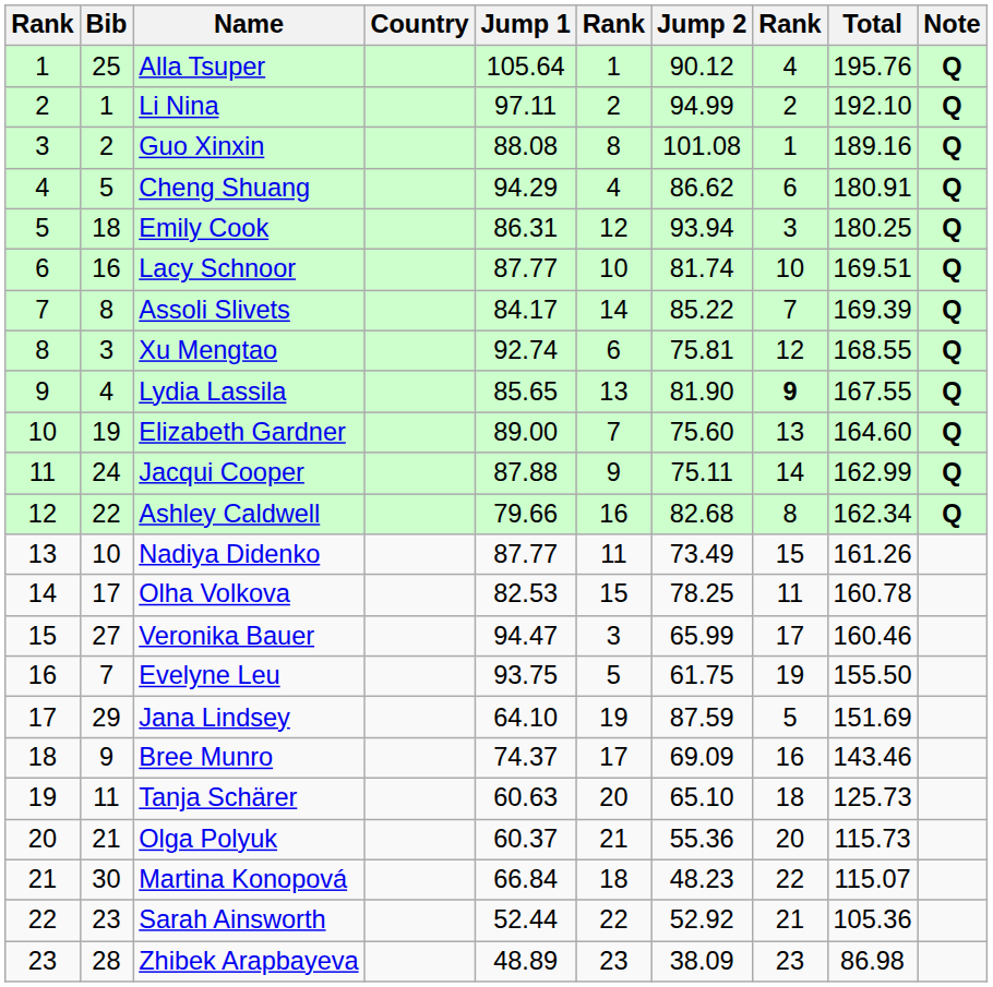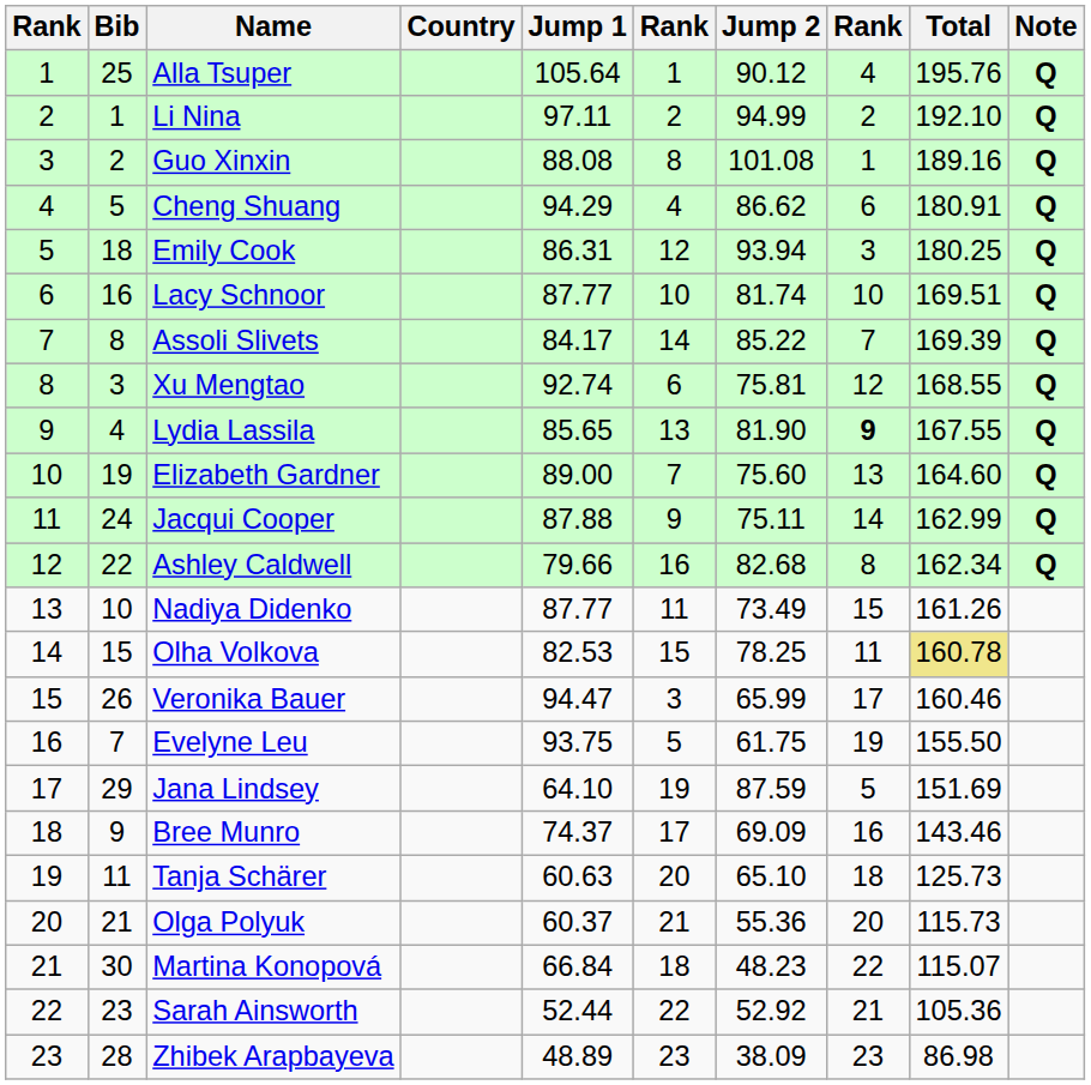Olha Volkova | Bib: 17 -> 15
Olha Volkova | Total: no background -> khaki background
Veronika Bauer | Bib: 27 -> 26
